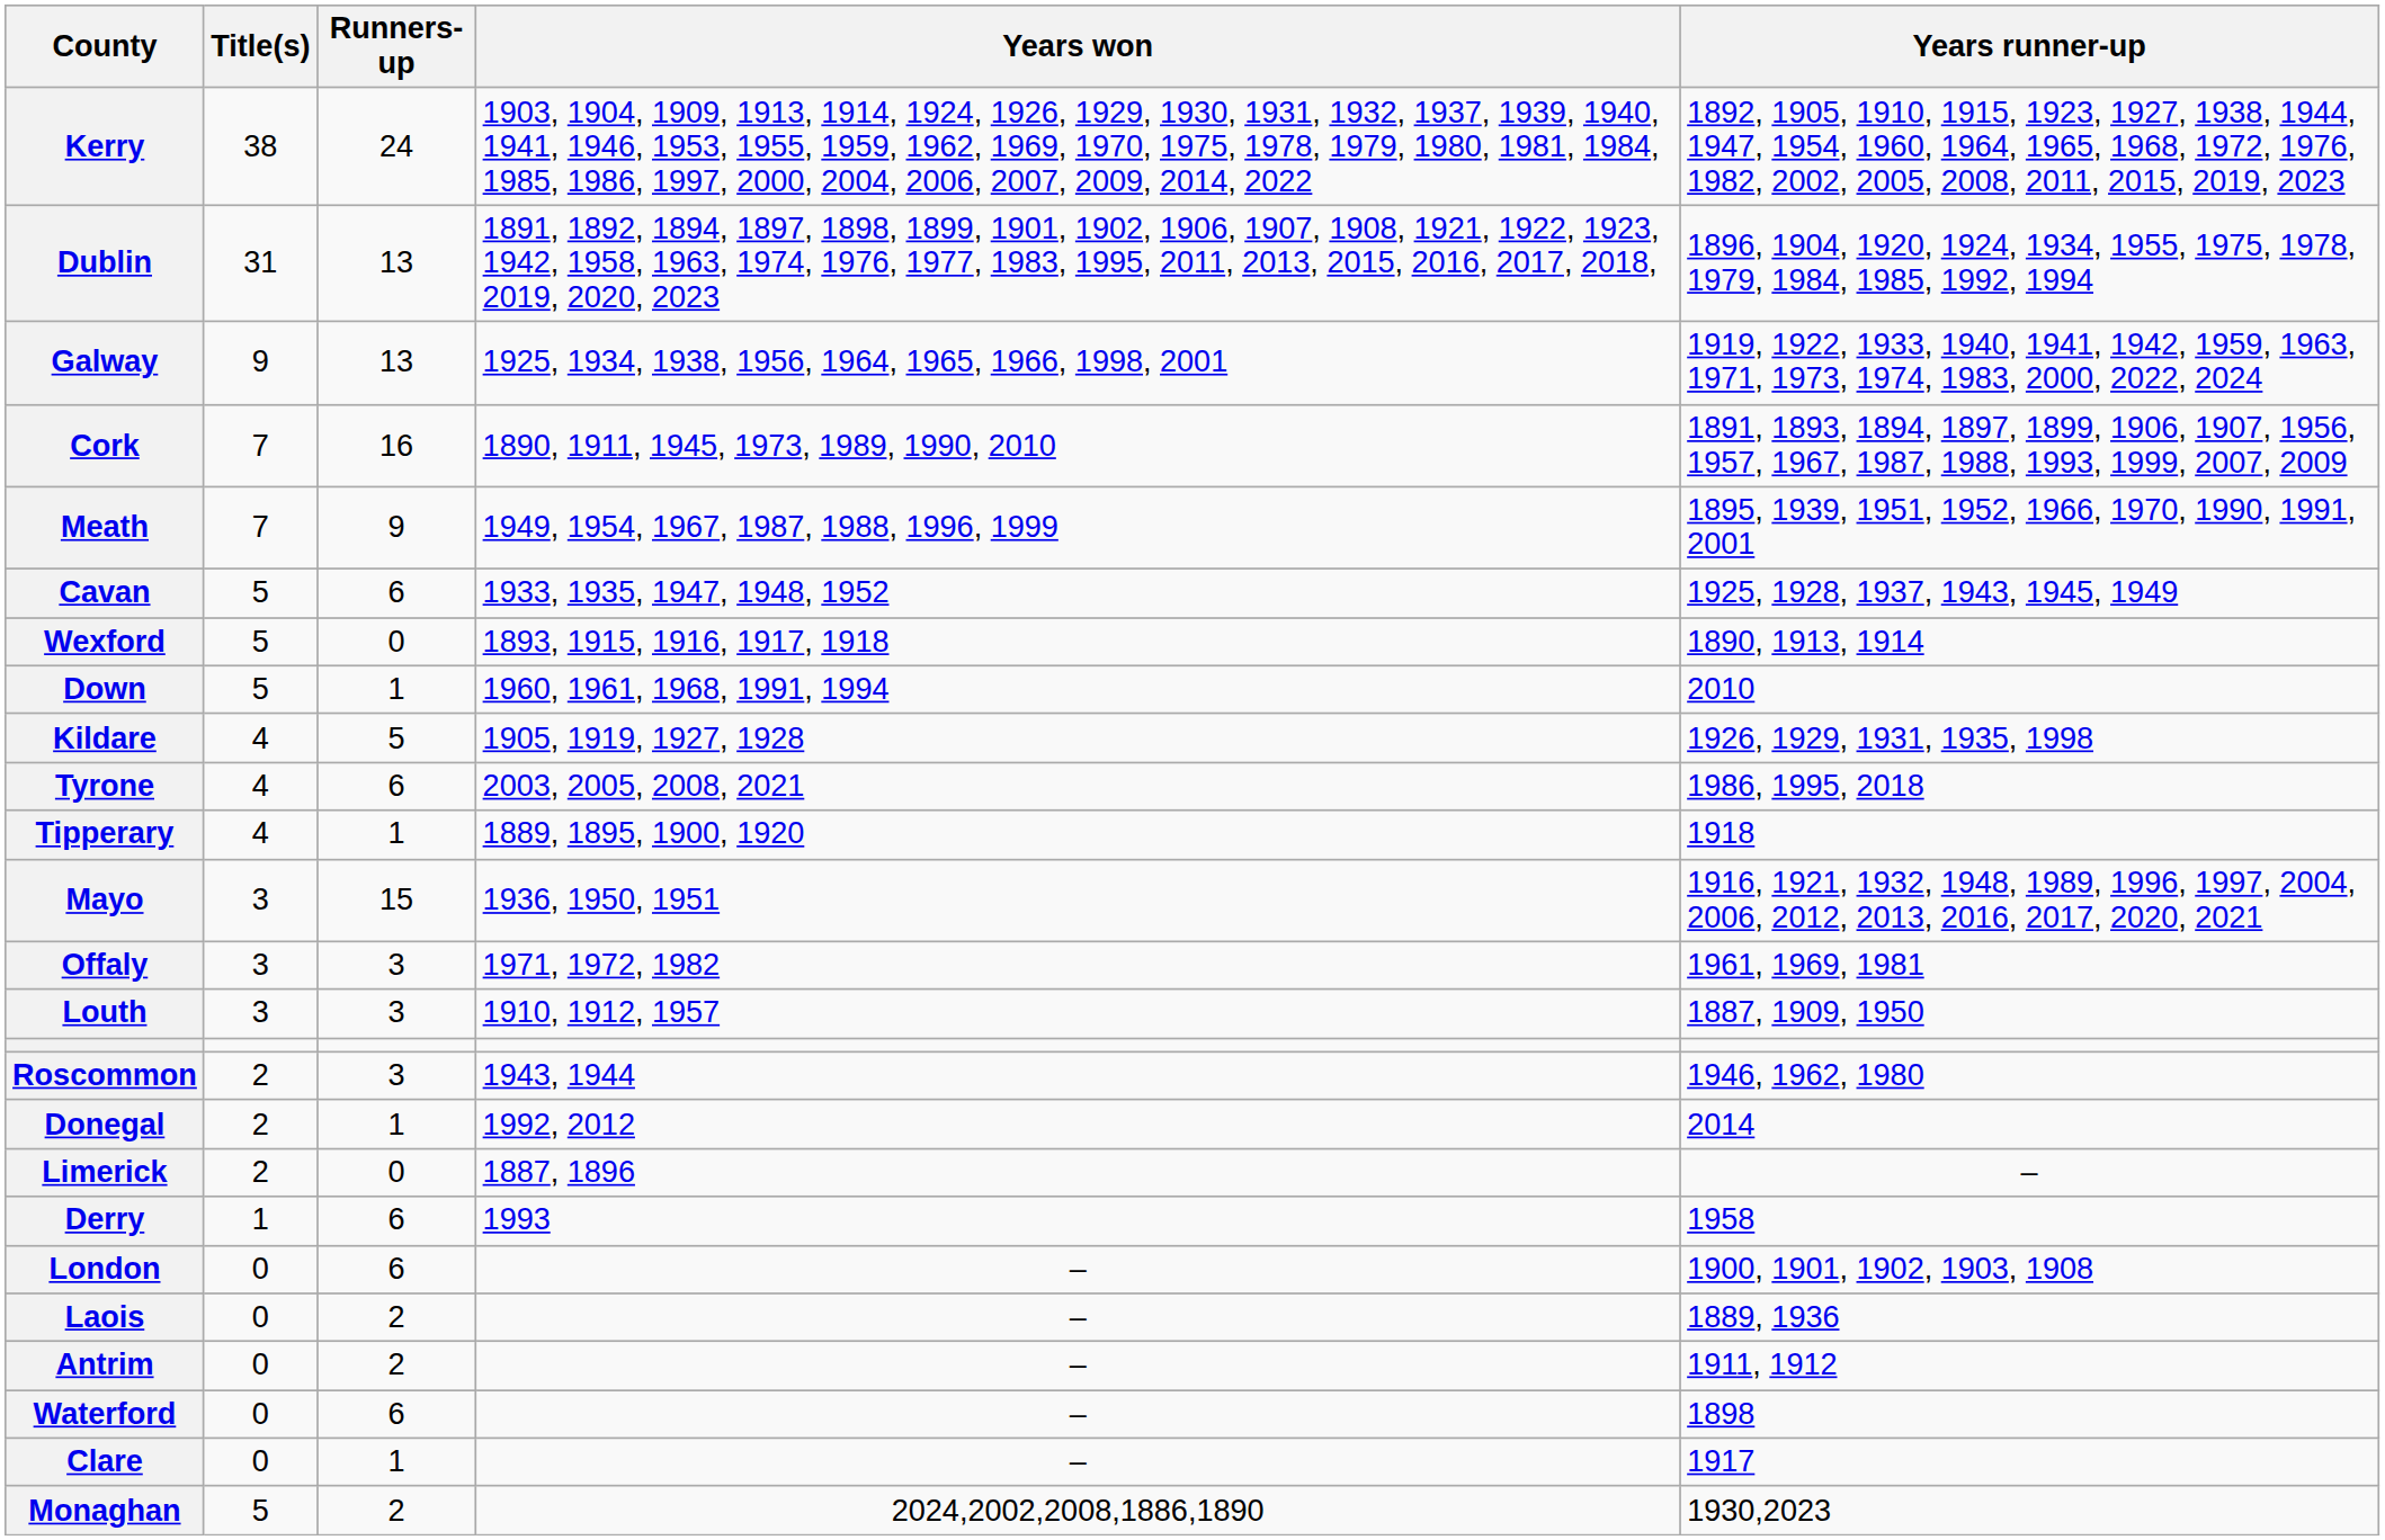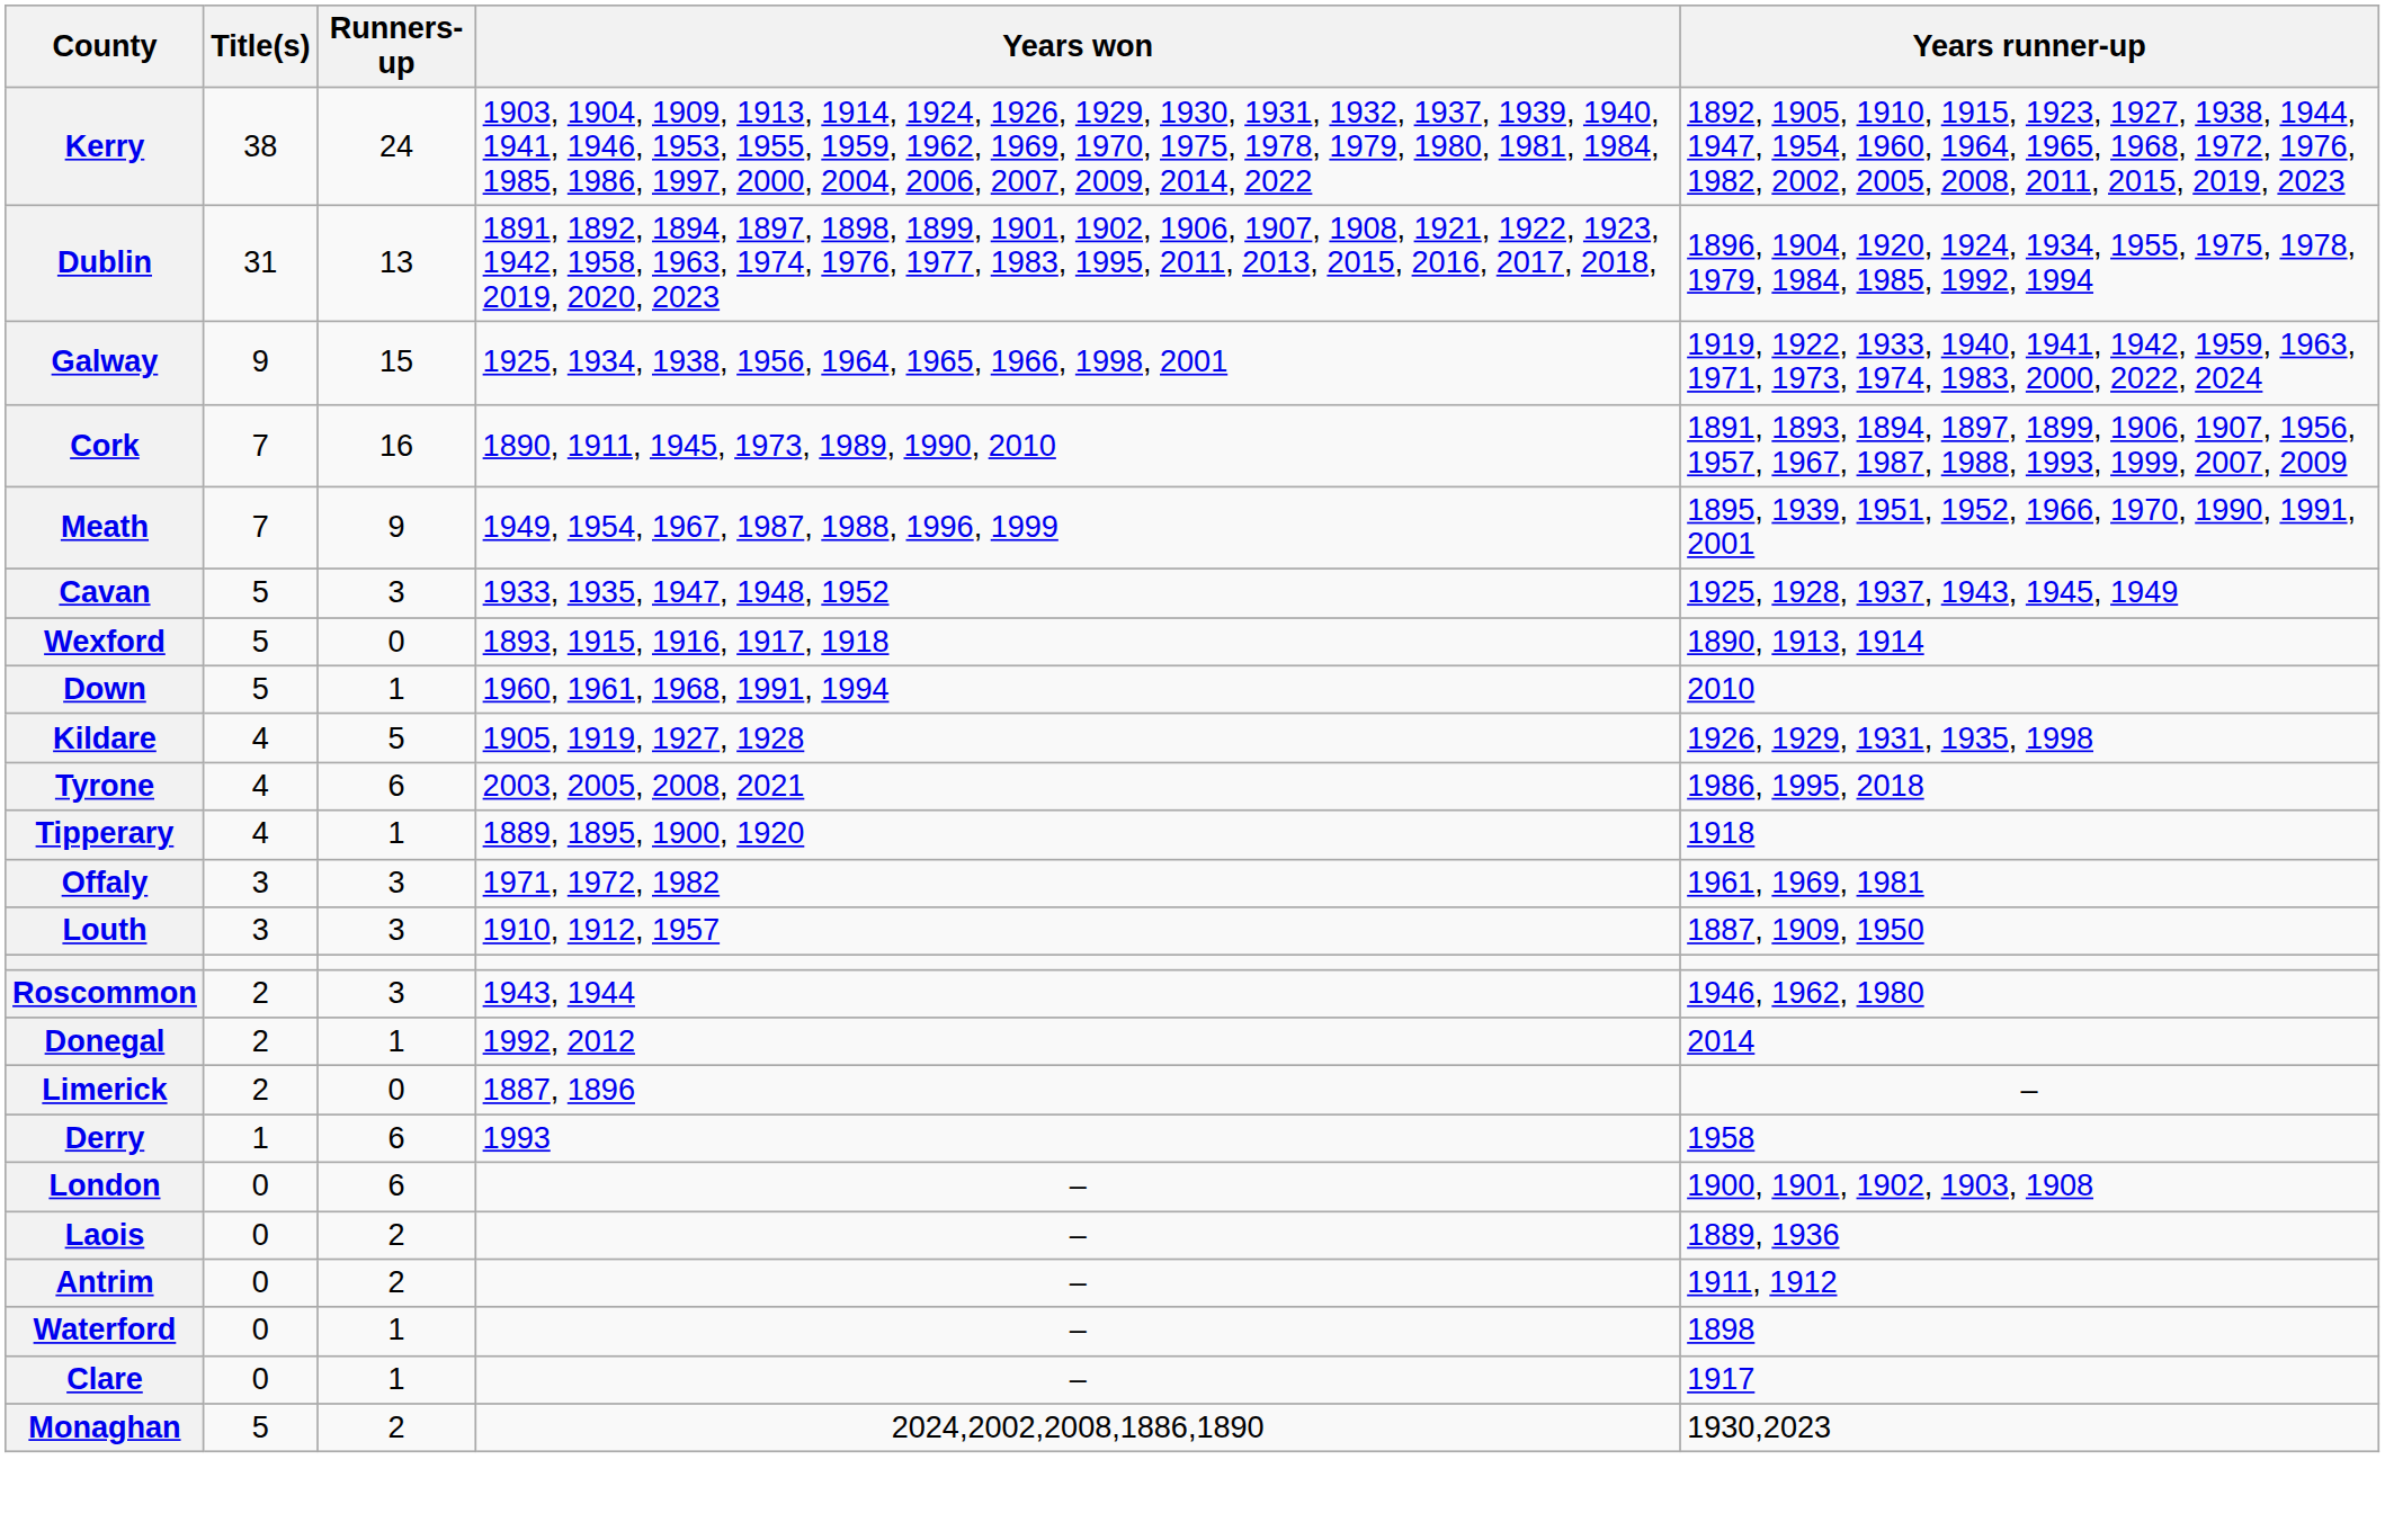Galway | Runners-up: 13 -> 15
Cavan | Runners-up: 6 -> 3
- row: Mayo | 3 | 15 | 1936, 1950, 1951 | 1916, 1921, 1932, 1948, 1989, 1996, 1997, 2004, 2006, 2012, 2013, 2016, 2017, 2020, 2021
Waterford | Runners-up: 6 -> 1
